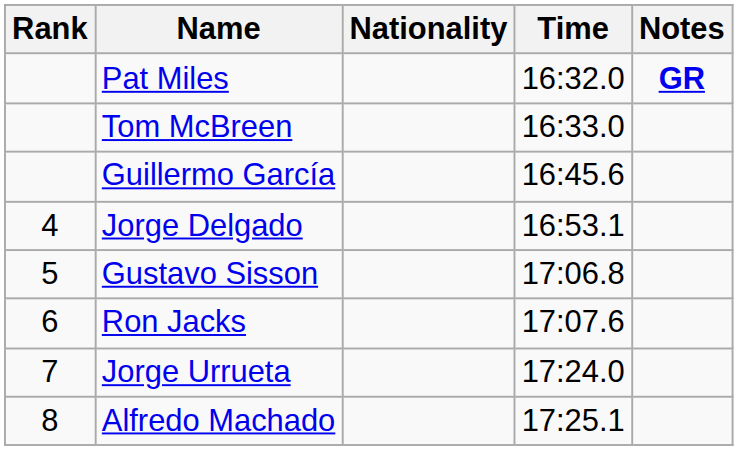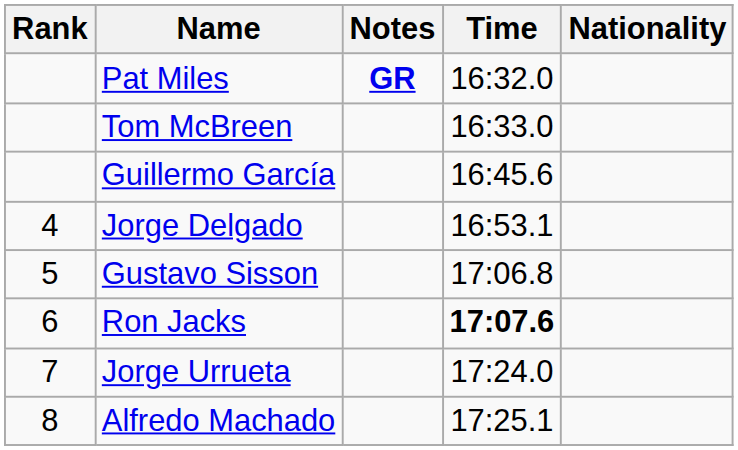columns swapped: Nationality <-> Notes
Ron Jacks | Time: normal -> bold
